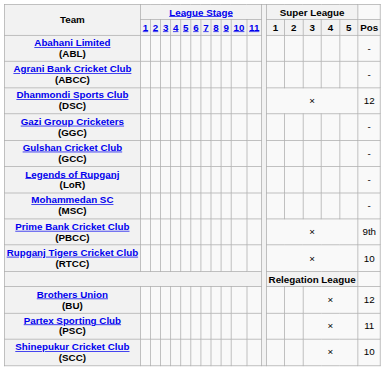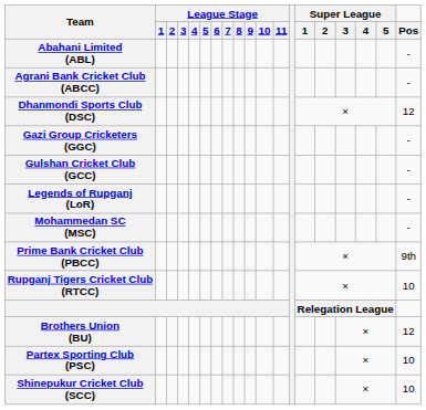Partex Sporting Club (PSC) | Pos: 11 -> 10
